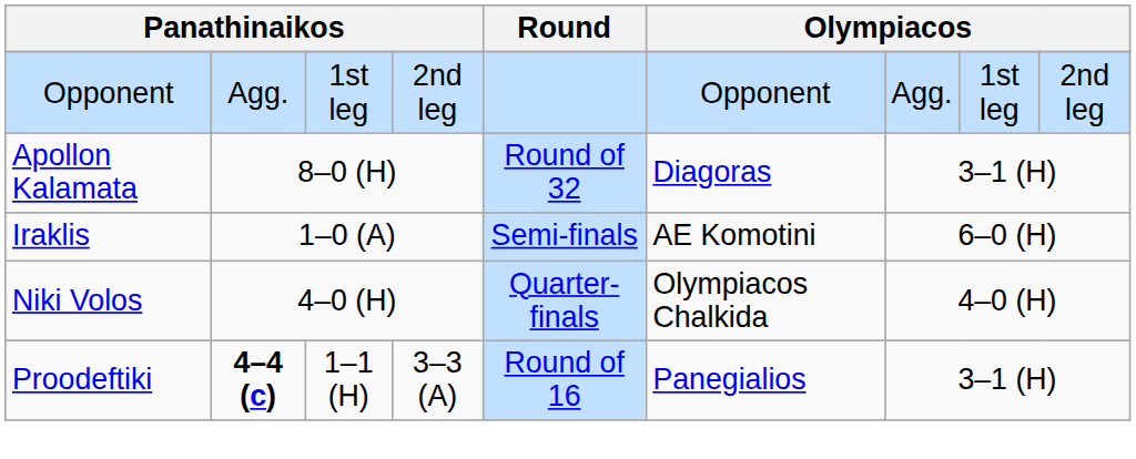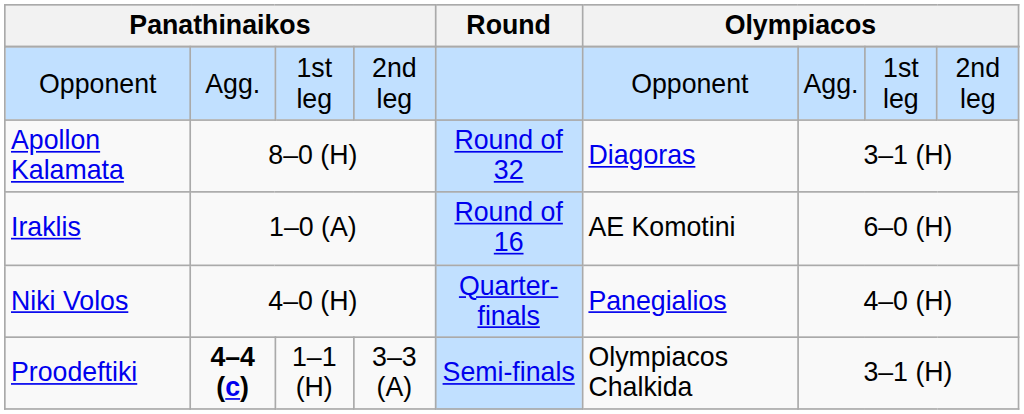Iraklis | Round: Semi-finals -> Round of 16
Niki Volos | column 6: Olympiacos Chalkida -> Panegialios
Proodeftiki | Round: Round of 16 -> Semi-finals
Proodeftiki | column 6: Panegialios -> Olympiacos Chalkida
